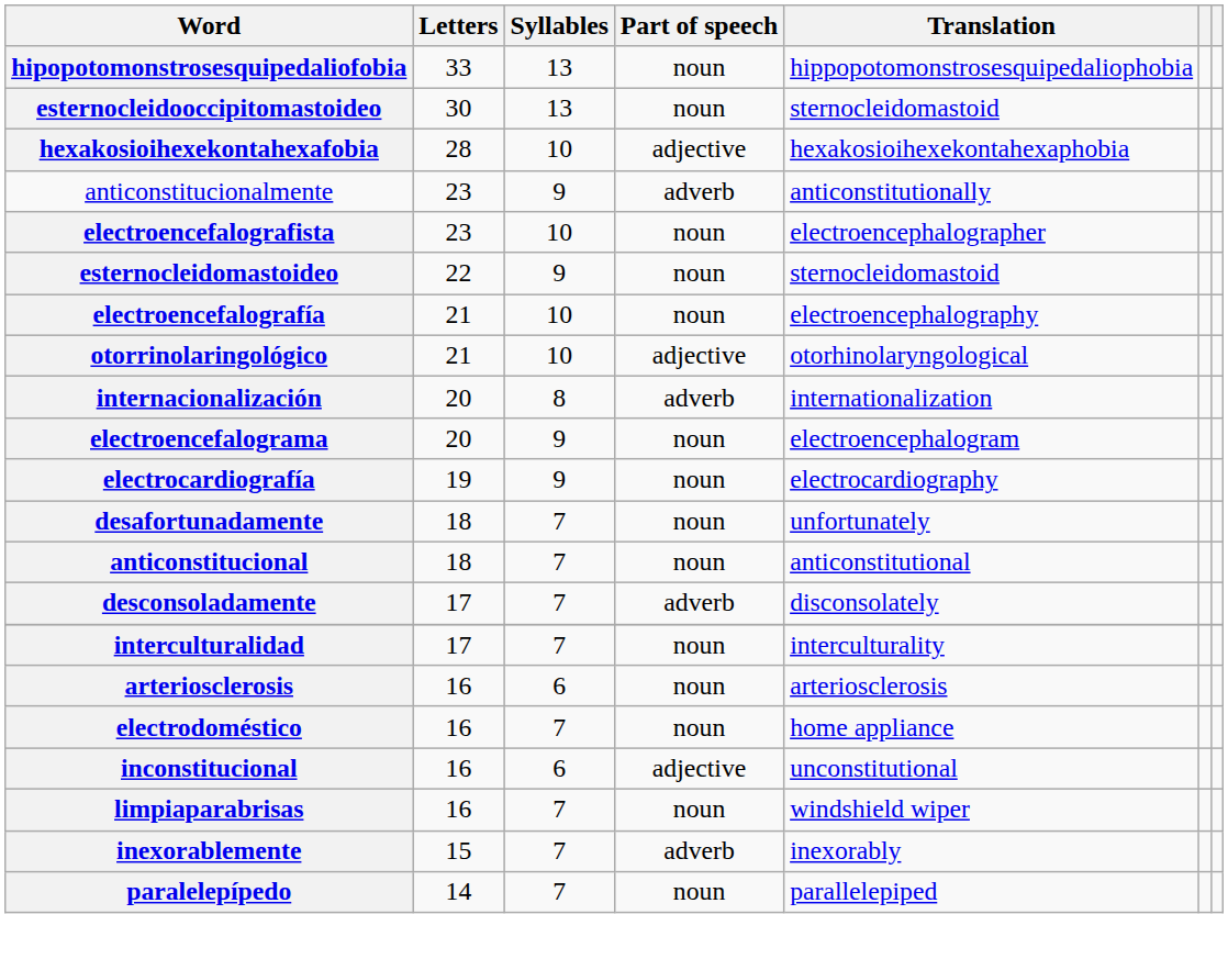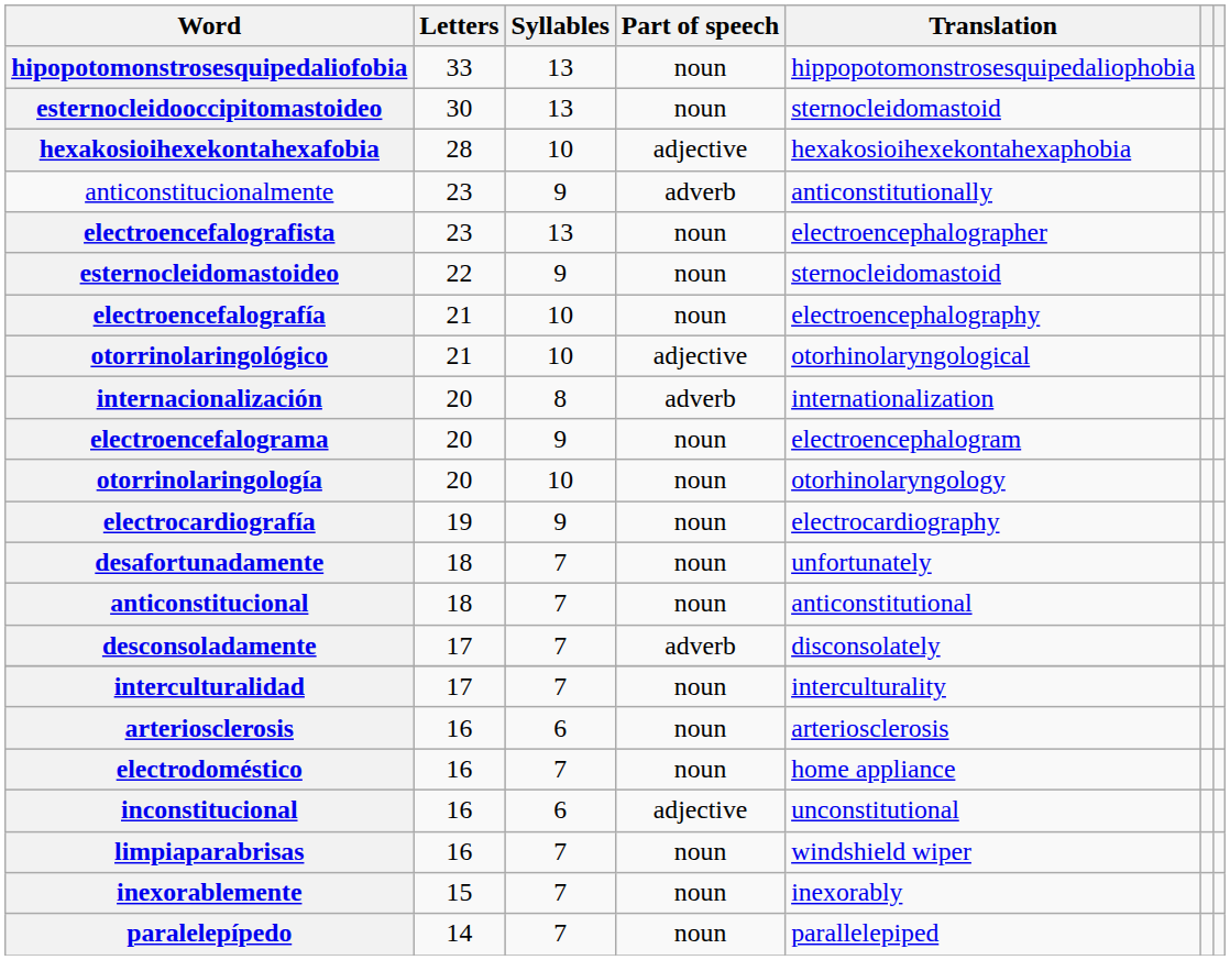electroencefalografista | Syllables: 10 -> 13
+ row: otorrinolaringología | 20 | 10 | noun | otorhinolaryngology
inexorablemente | Part of speech: adverb -> noun
